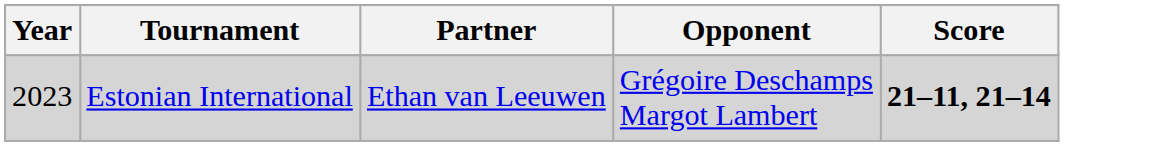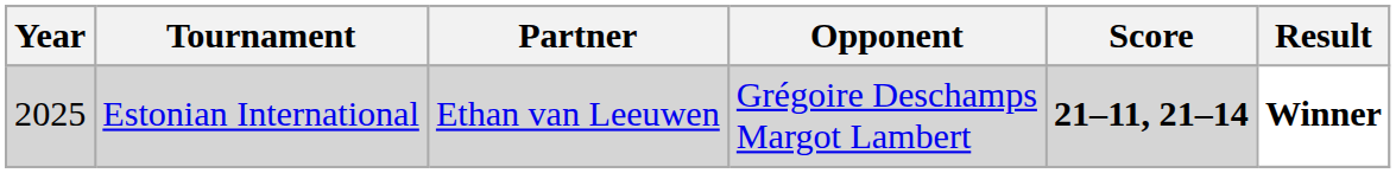+ column: Result | Winner
Estonian International | Year: 2023 -> 2025
